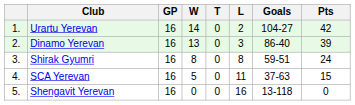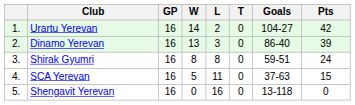columns swapped: T <-> L
